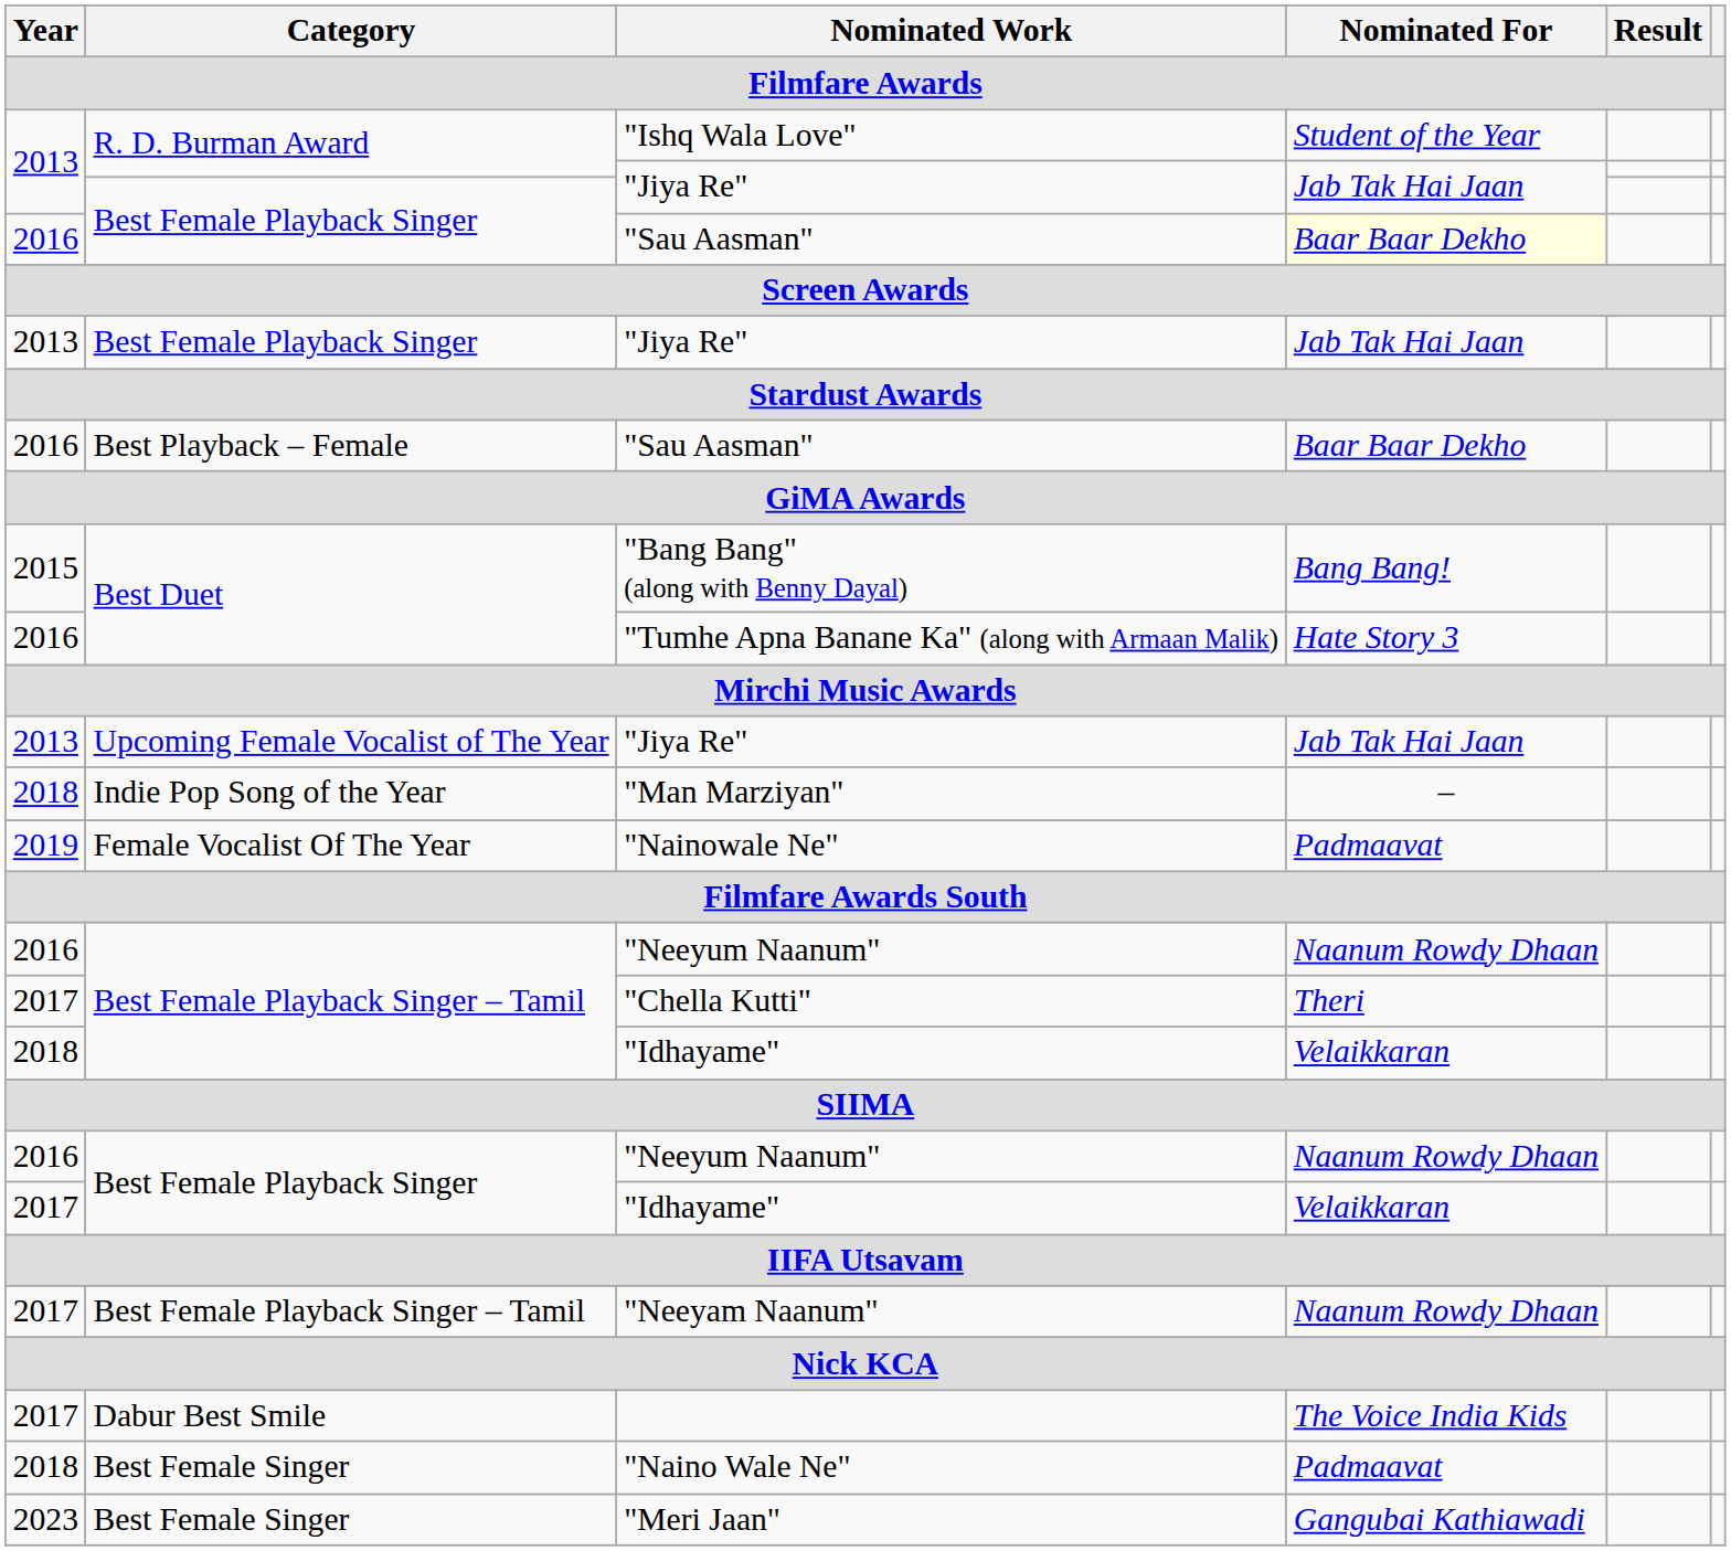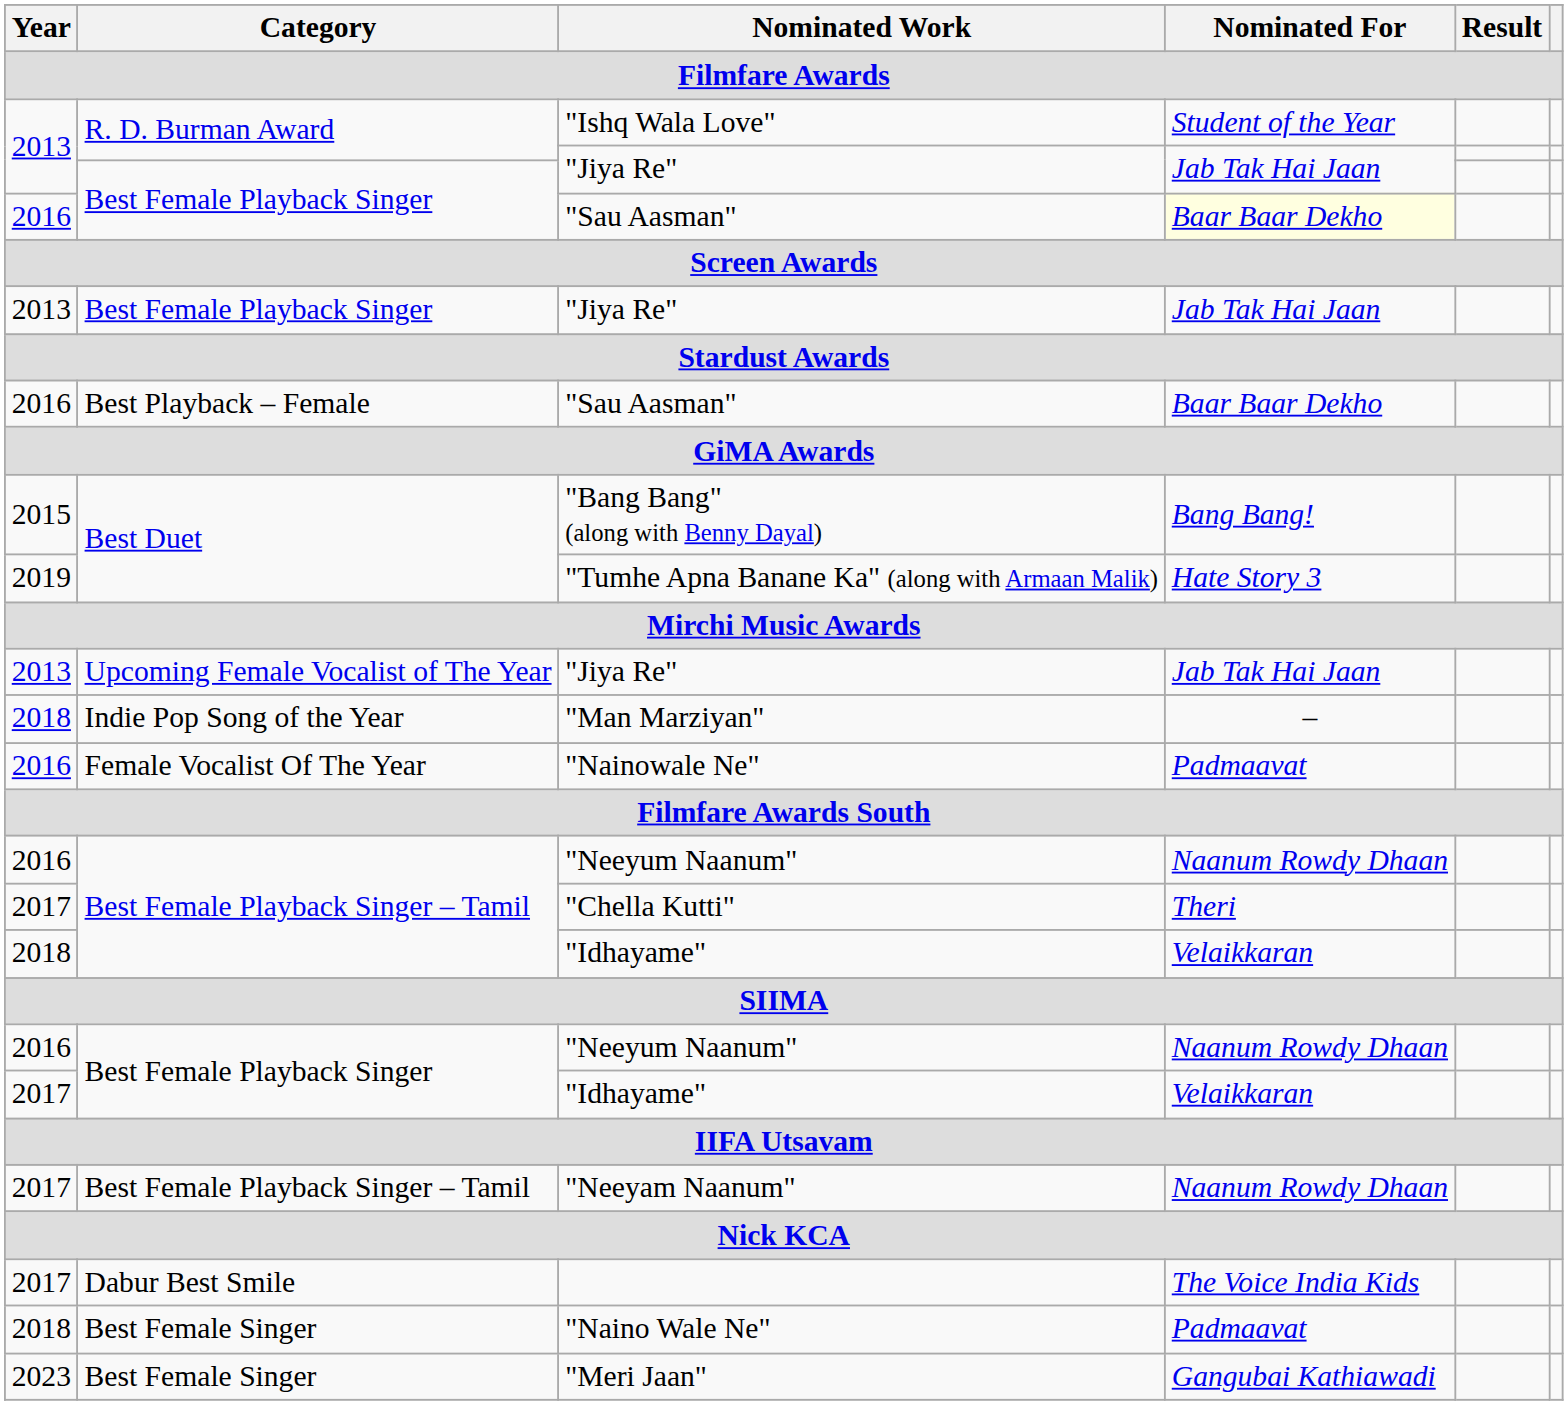"Tumhe Apna Banane Ka" (along with Armaan Malik) | Year: 2016 -> 2019
"Nainowale Ne" | Year: 2019 -> 2016
